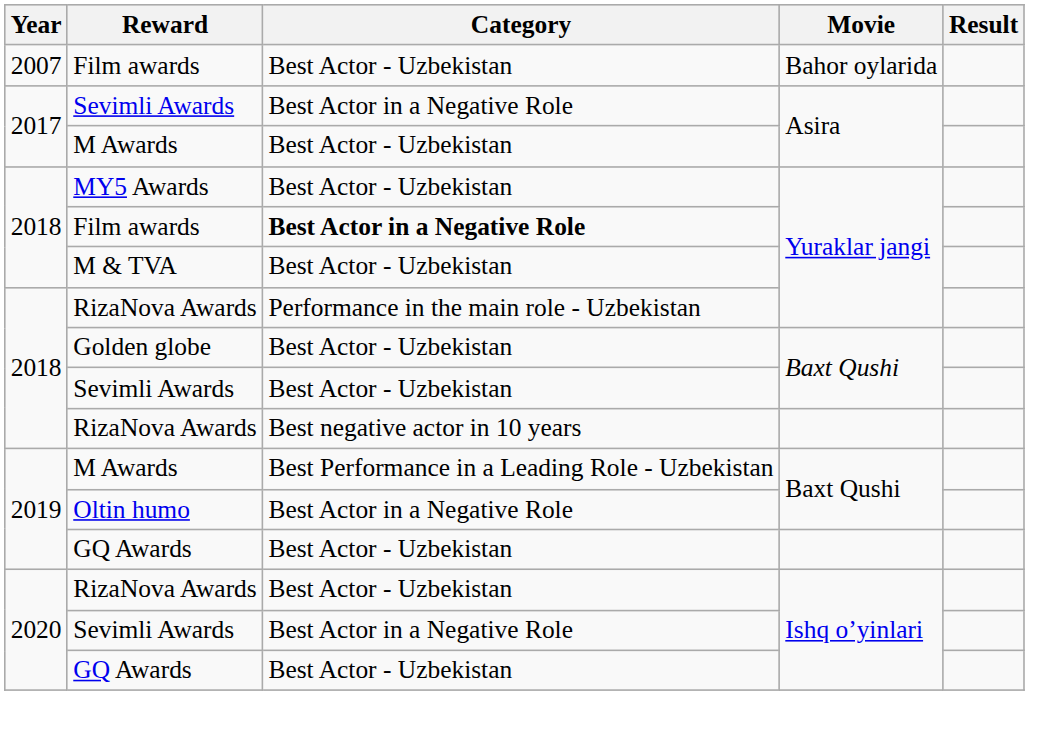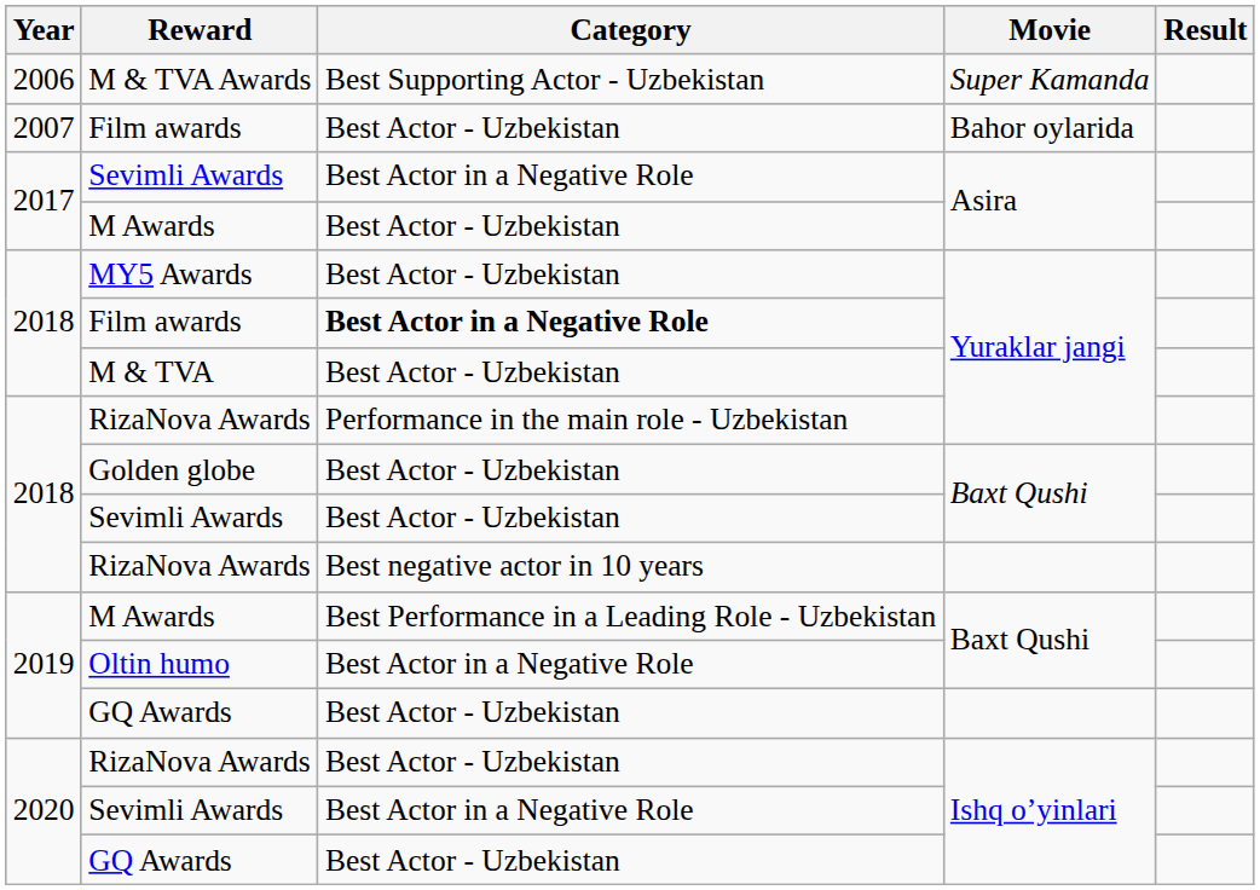+ row: 2006 | M & TVA Awards | Best Supporting Actor - Uzbekistan | Super Kamanda
